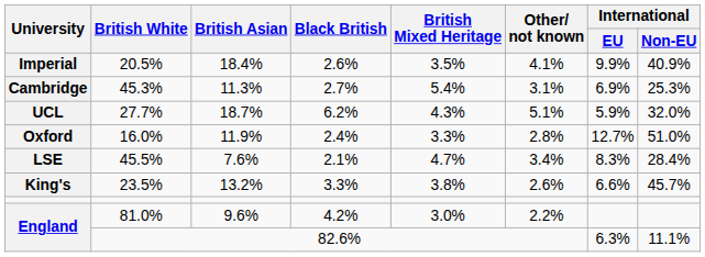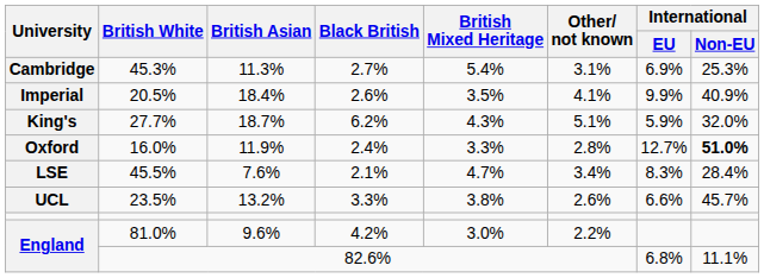rows swapped: 45.3% <-> 20.5%
27.7% | University: UCL -> King's
16.0% | International / Non-EU: normal -> bold
23.5% | University: King's -> UCL
82.6% | International / EU: 6.3% -> 6.8%
